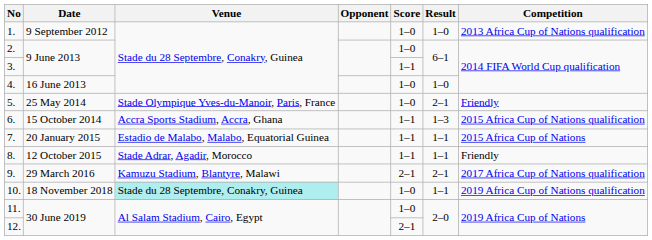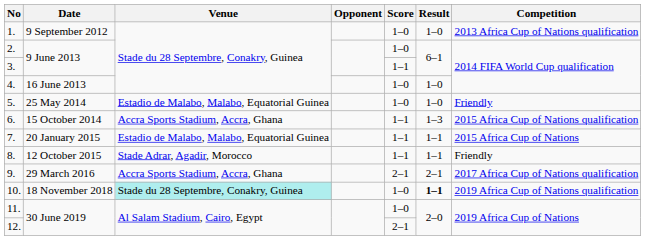5. | Venue: Stade Olympique Yves-du-Manoir, Paris, France -> Estadio de Malabo, Malabo, Equatorial Guinea
5. | Result: 2–1 -> 1–0
9. | Venue: Kamuzu Stadium, Blantyre, Malawi -> Accra Sports Stadium, Accra, Ghana
10. | Result: normal -> bold
